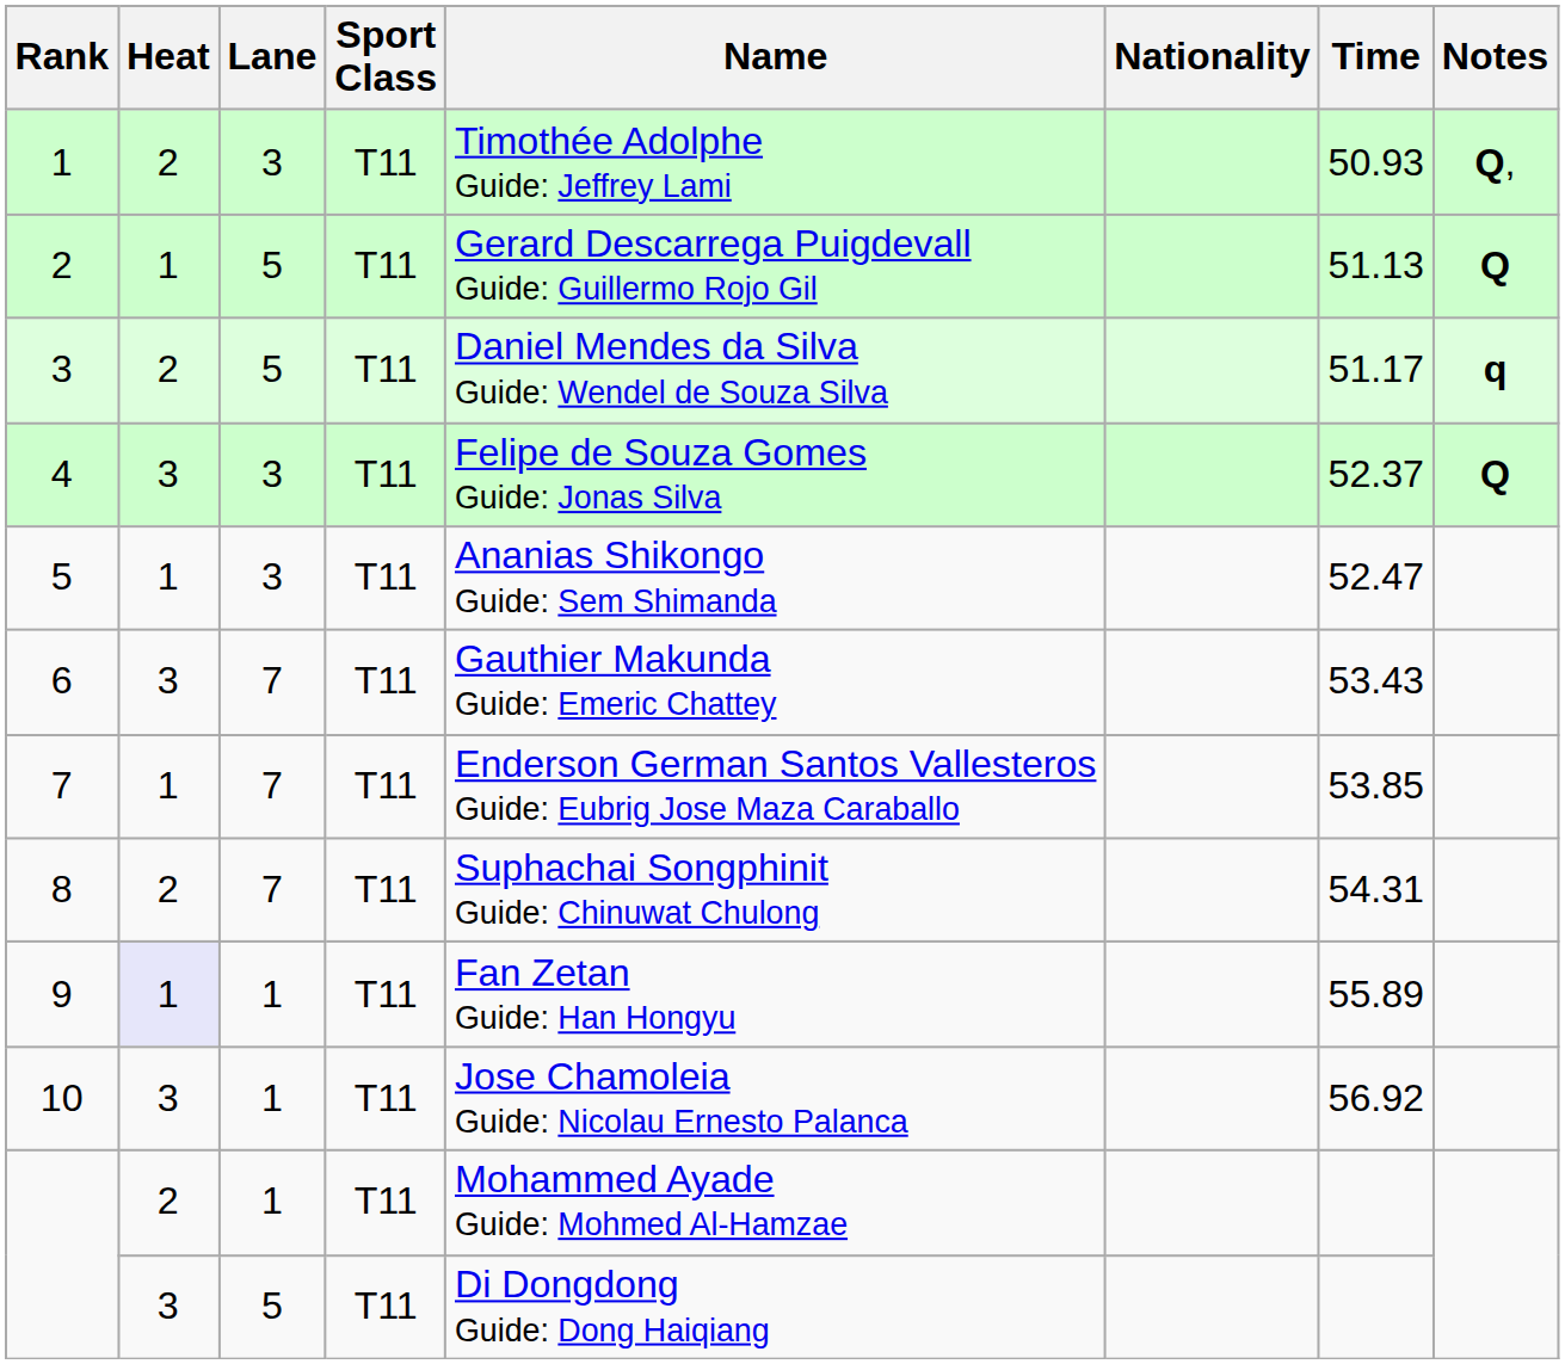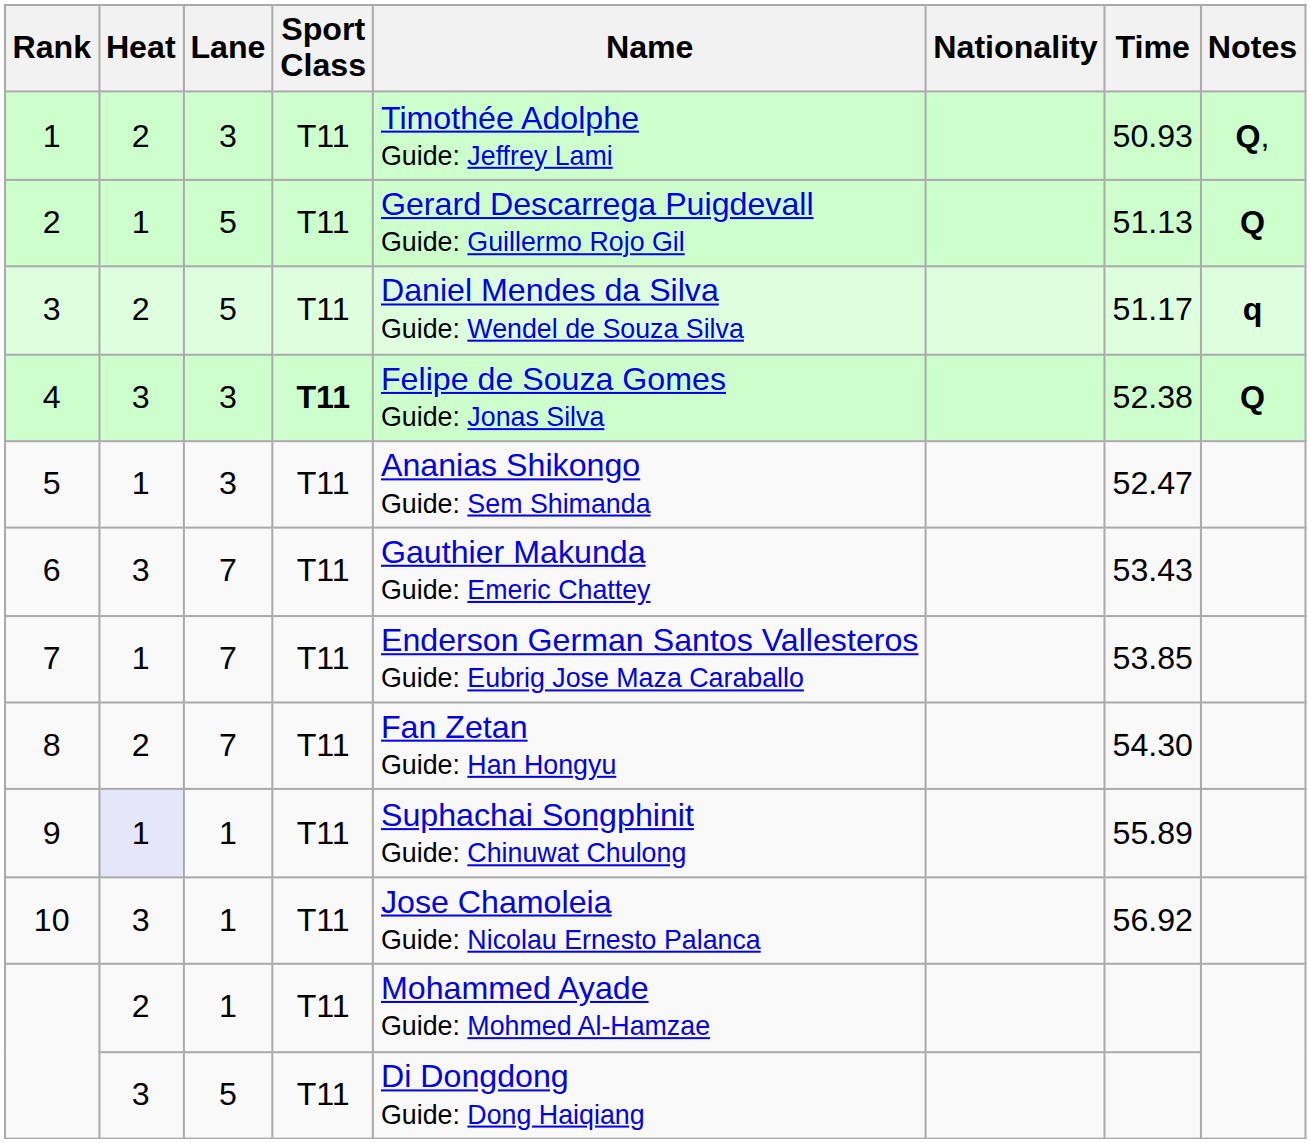4 | Sport Class: normal -> bold
4 | Time: 52.37 -> 52.38
8 | Name: Suphachai Songphinit Guide: Chinuwat Chulong -> Fan Zetan Guide: Han Hongyu
8 | Time: 54.31 -> 54.30
9 | Name: Fan Zetan Guide: Han Hongyu -> Suphachai Songphinit Guide: Chinuwat Chulong
